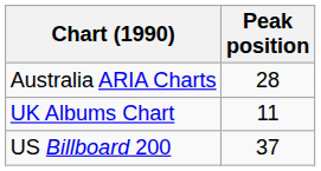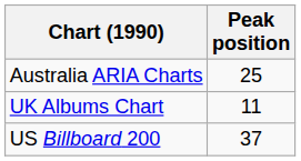Australia ARIA Charts | Peak position: 28 -> 25
